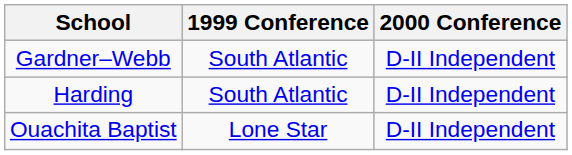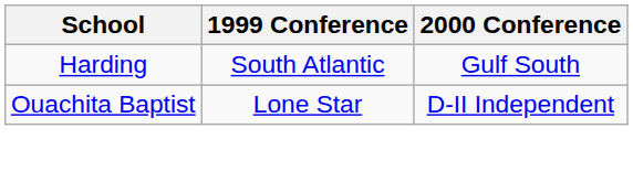- row: Gardner–Webb | South Atlantic | D-II Independent
Harding | 2000 Conference: D-II Independent -> Gulf South
